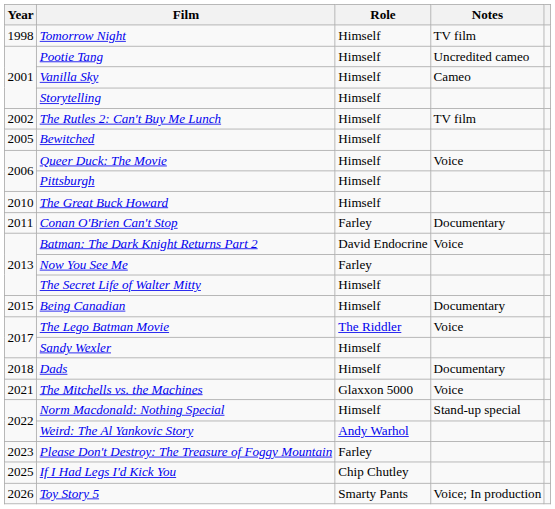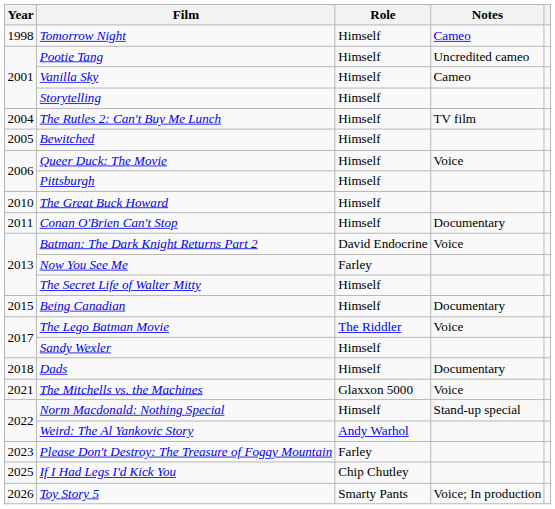Tomorrow Night | Notes: TV film -> Cameo
The Rutles 2: Can't Buy Me Lunch | Year: 2002 -> 2004
Conan O'Brien Can't Stop | Role: Farley -> Himself
